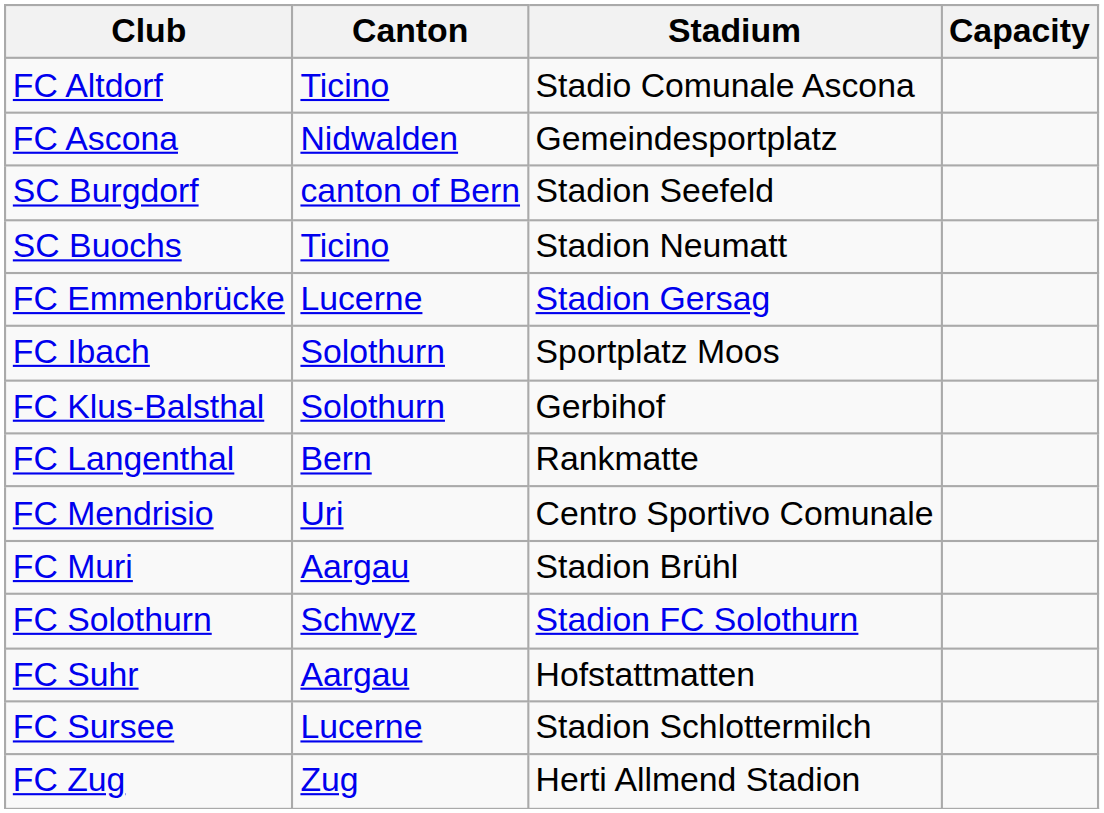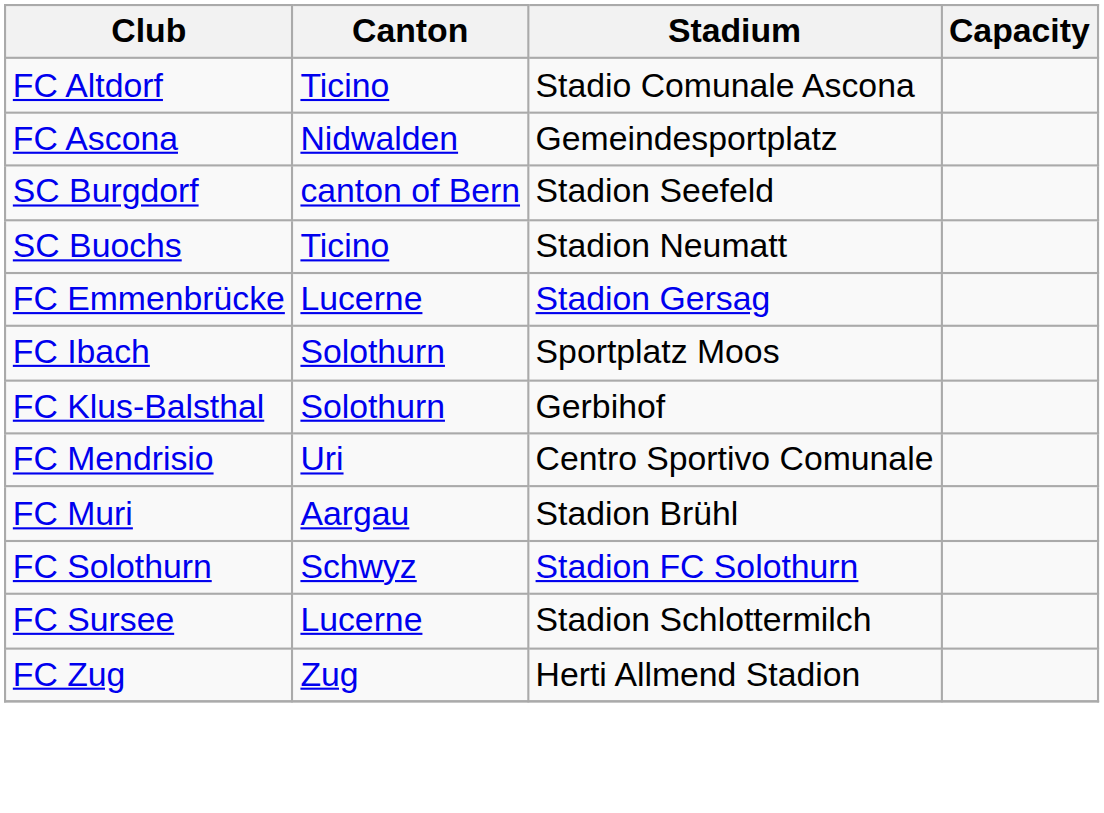- row: FC Langenthal | Bern | Rankmatte
- row: FC Suhr | Aargau | Hofstattmatten
